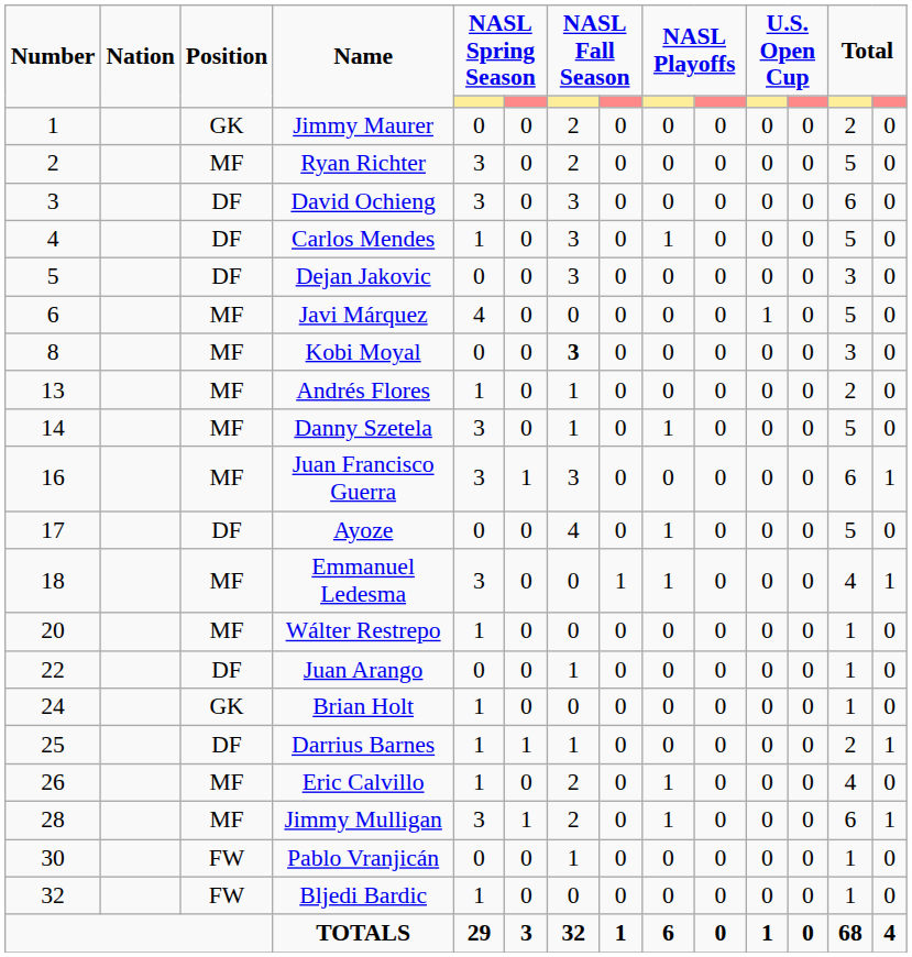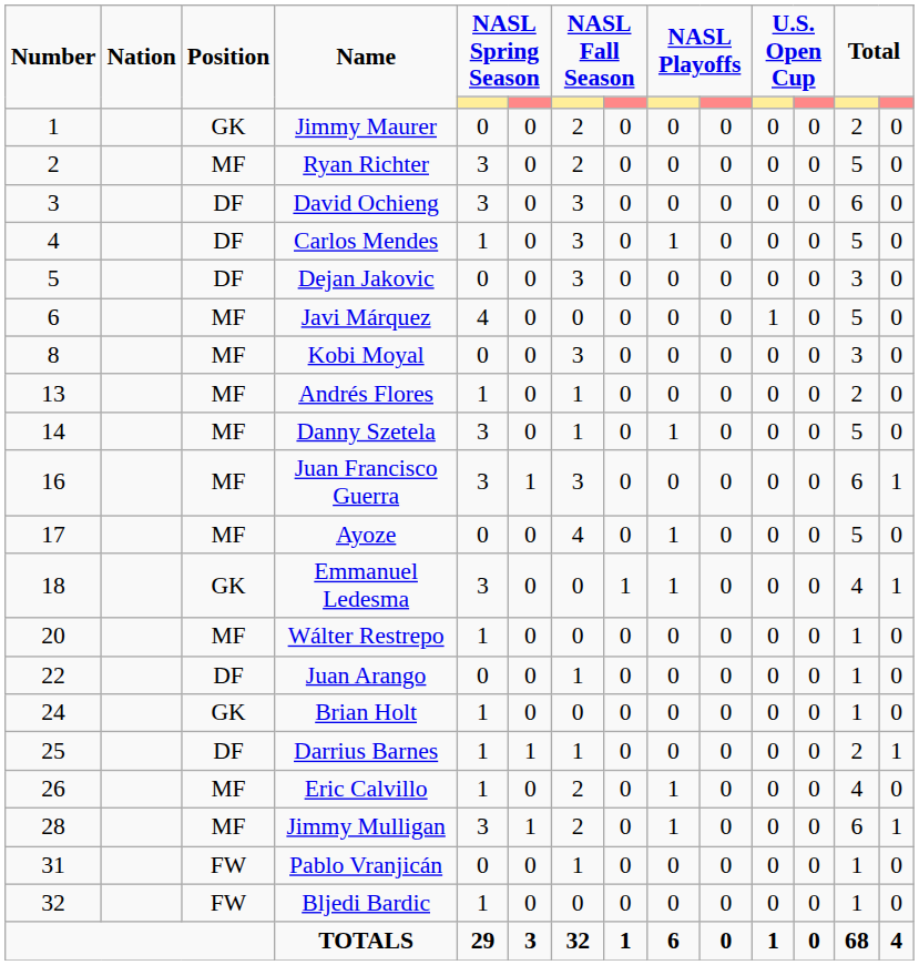Kobi Moyal | column 7: bold -> normal
Ayoze | Position: DF -> MF
Emmanuel Ledesma | Position: MF -> GK
Pablo Vranjicán | Number: 30 -> 31
